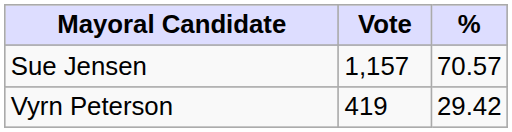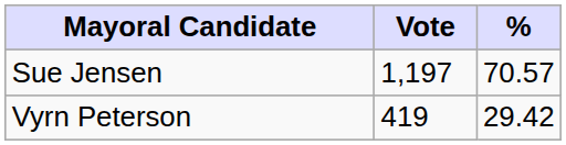Sue Jensen | Vote: 1,157 -> 1,197
